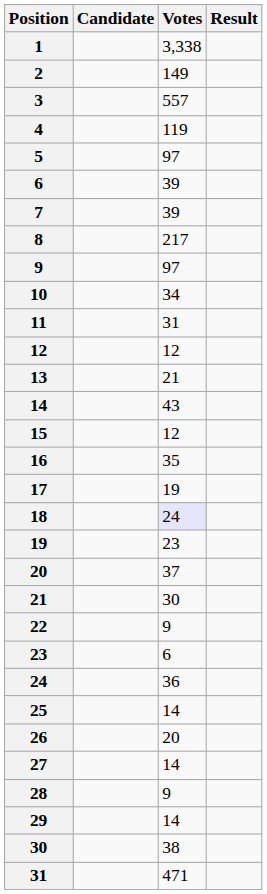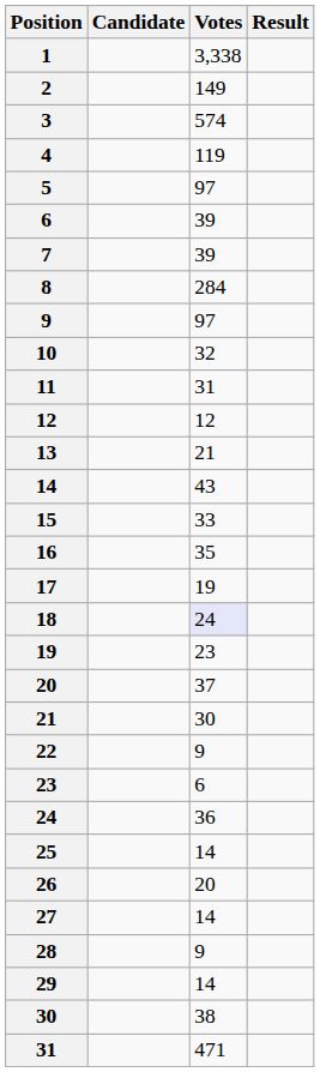3 | Votes: 557 -> 574
8 | Votes: 217 -> 284
10 | Votes: 34 -> 32
15 | Votes: 12 -> 33
